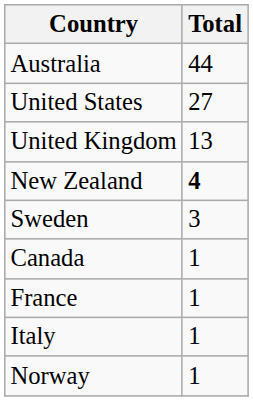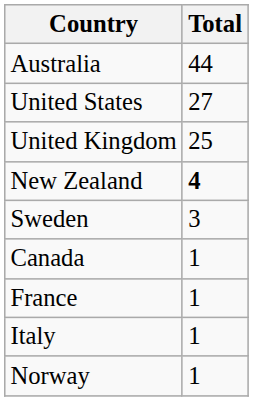United Kingdom | Total: 13 -> 25
